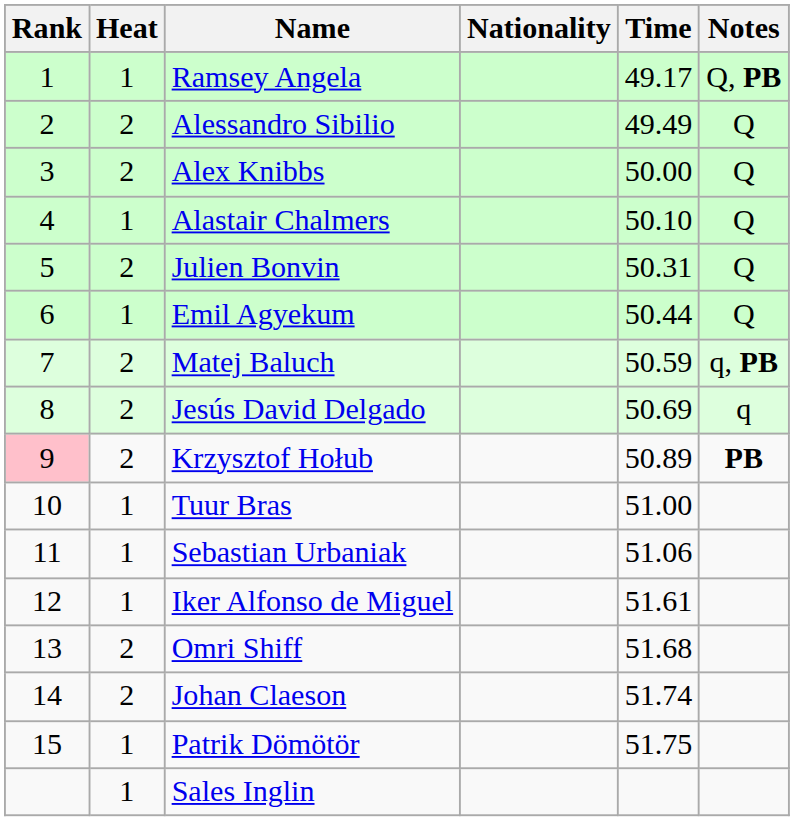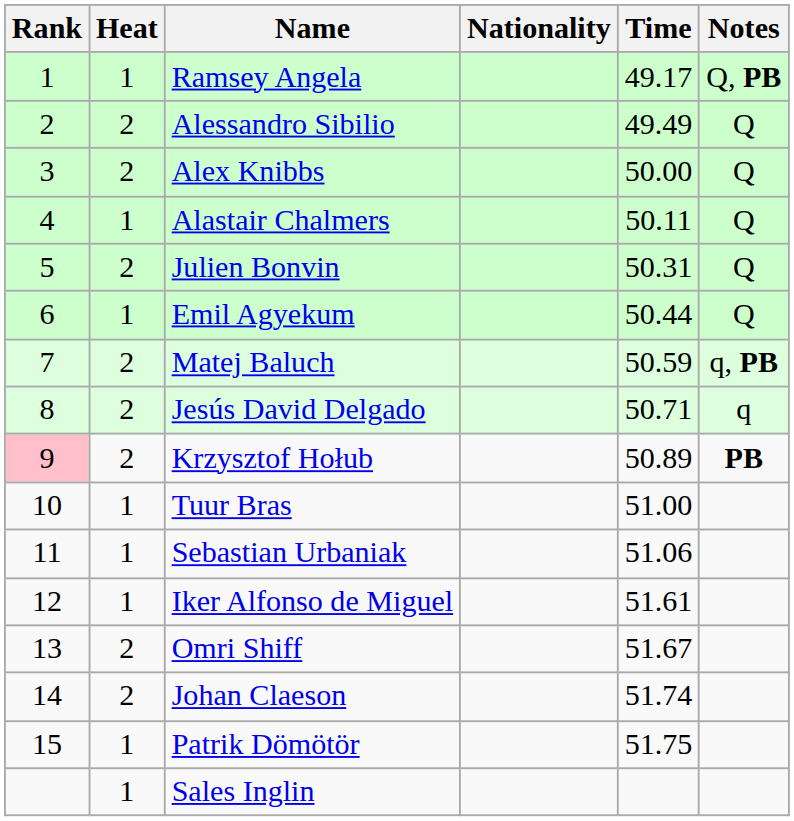Alastair Chalmers | Time: 50.10 -> 50.11
Jesús David Delgado | Time: 50.69 -> 50.71
Omri Shiff | Time: 51.68 -> 51.67
